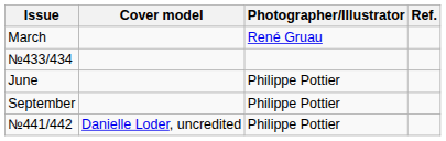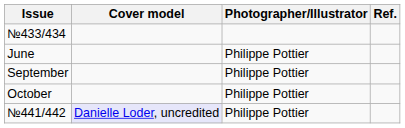- row: March | René Gruau
+ row: October | Philippe Pottier
№441/442 | Cover model: no background -> lavender background
